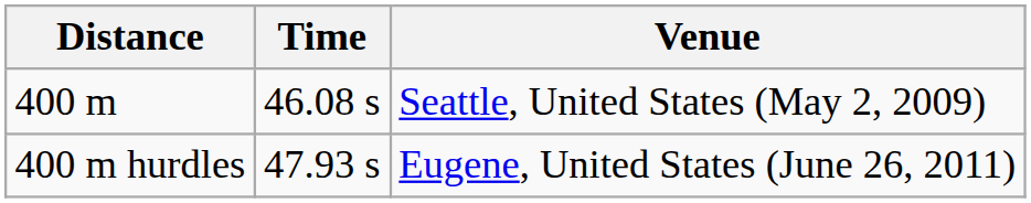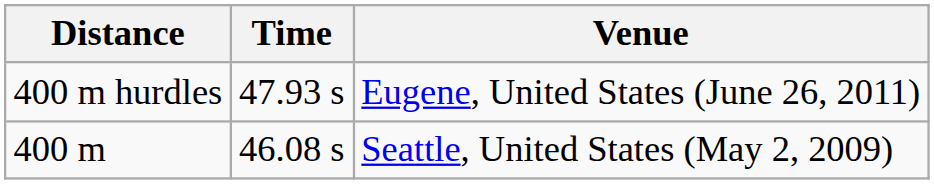rows swapped: 400 m <-> 400 m hurdles
